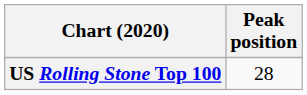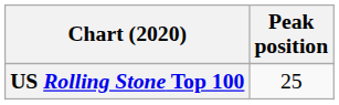US Rolling Stone Top 100 | Peak position: 28 -> 25
